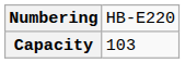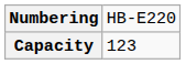Capacity | column 2: 103 -> 123
